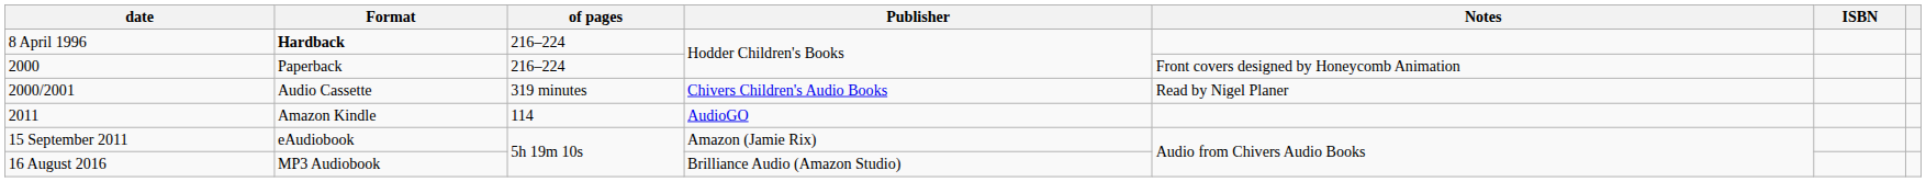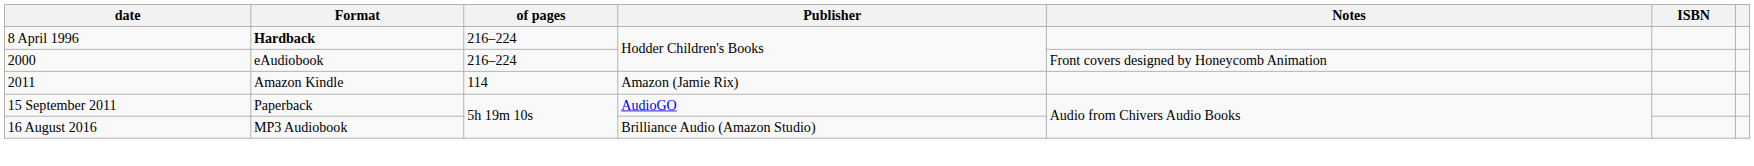2000 | Format: Paperback -> eAudiobook
- row: 2000/2001 | Audio Cassette | 319 minutes | Chivers Children's Audio Books | Read by Nigel Planer
2011 | Publisher: AudioGO -> Amazon (Jamie Rix)
15 September 2011 | Format: eAudiobook -> Paperback
15 September 2011 | Publisher: Amazon (Jamie Rix) -> AudioGO
